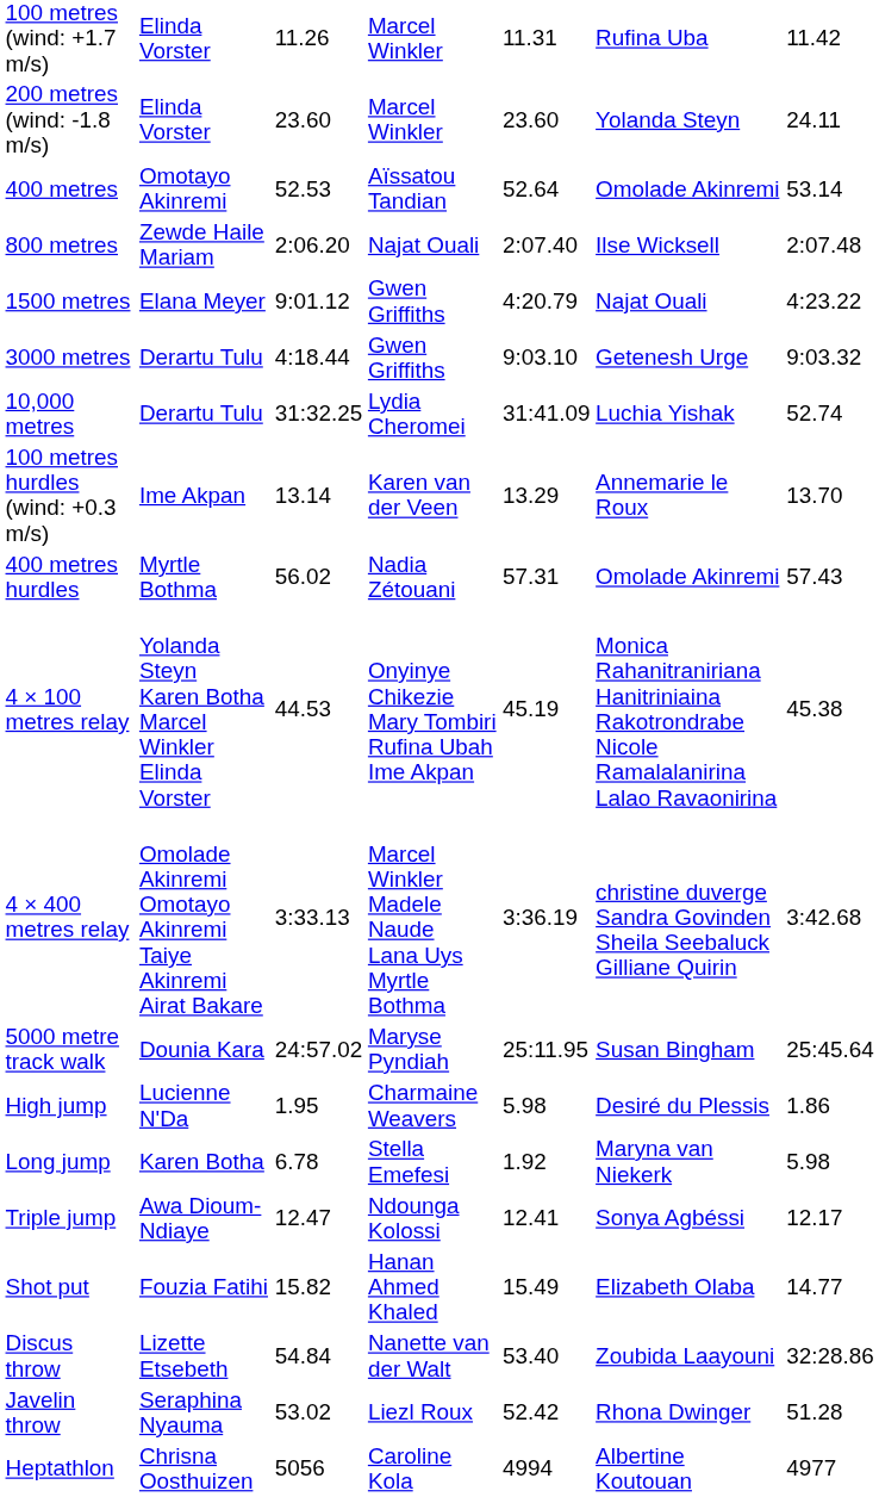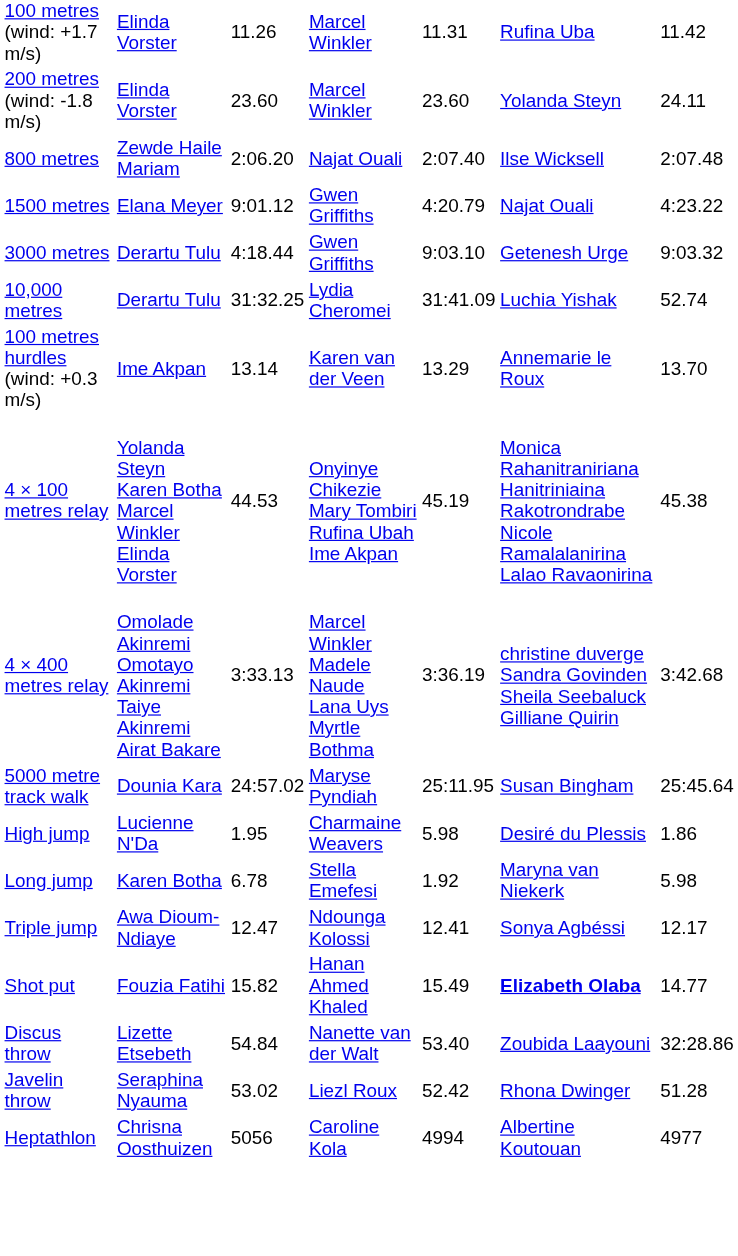- row: 400 metres | Omotayo Akinremi | 52.53 | Aïssatou Tandian | 52.64 | Omolade Akinremi | 53.14
- row: 400 metres hurdles | Myrtle Bothma | 56.02 | Nadia Zétouani | 57.31 | Omolade Akinremi | 57.43
Shot put | column 6: normal -> bold
